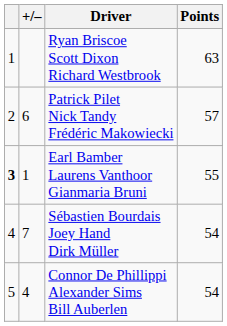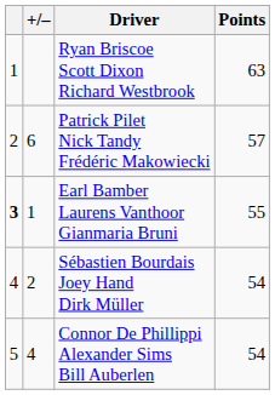Sébastien Bourdais Joey Hand Dirk Müller | +/–: 7 -> 2
